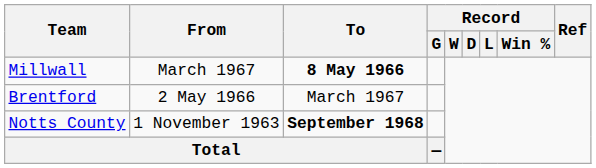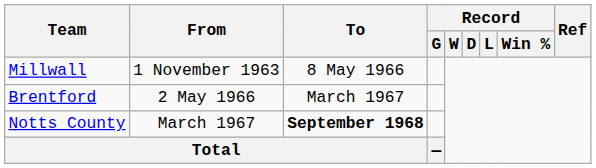Millwall | From: March 1967 -> 1 November 1963
Millwall | To: bold -> normal
Notts County | From: 1 November 1963 -> March 1967
